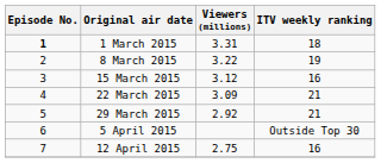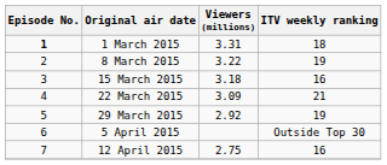15 March 2015 | Viewers (millions): 3.12 -> 3.18
29 March 2015 | ITV weekly ranking: 21 -> 19
